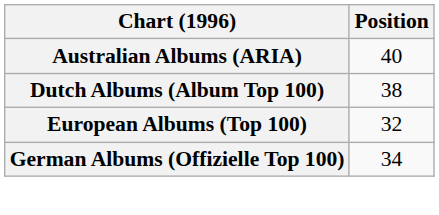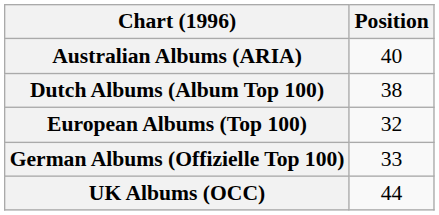German Albums (Offizielle Top 100) | Position: 34 -> 33
+ row: UK Albums (OCC) | 44
